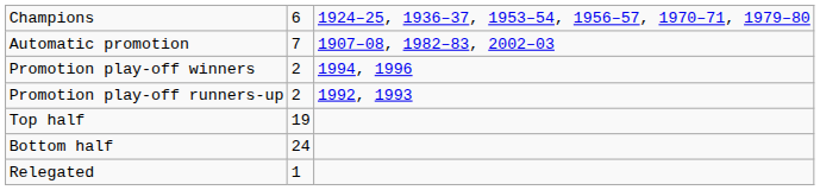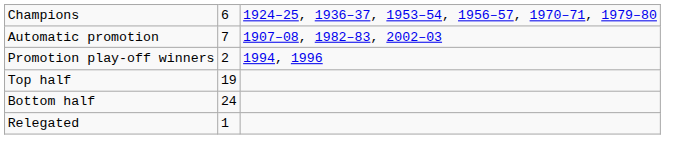- row: Promotion play-off runners-up | 2 | 1992, 1993
